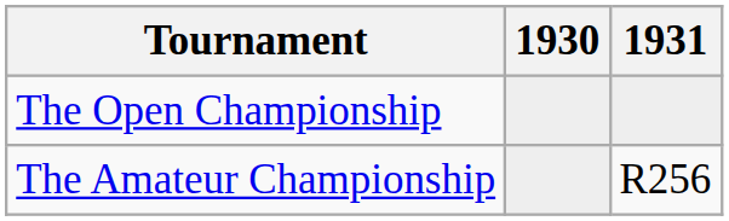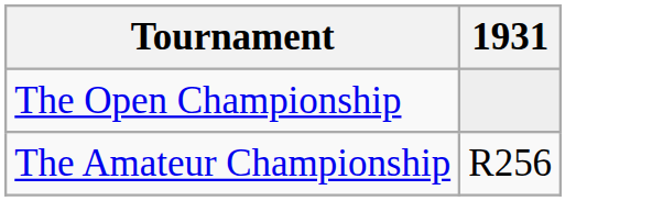- column: 1930
